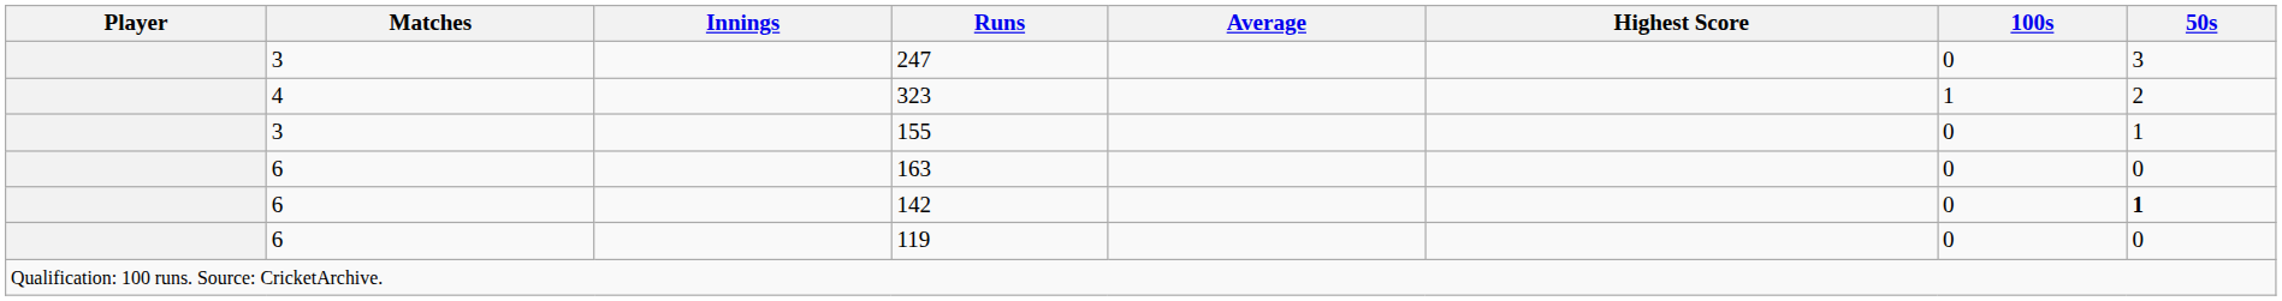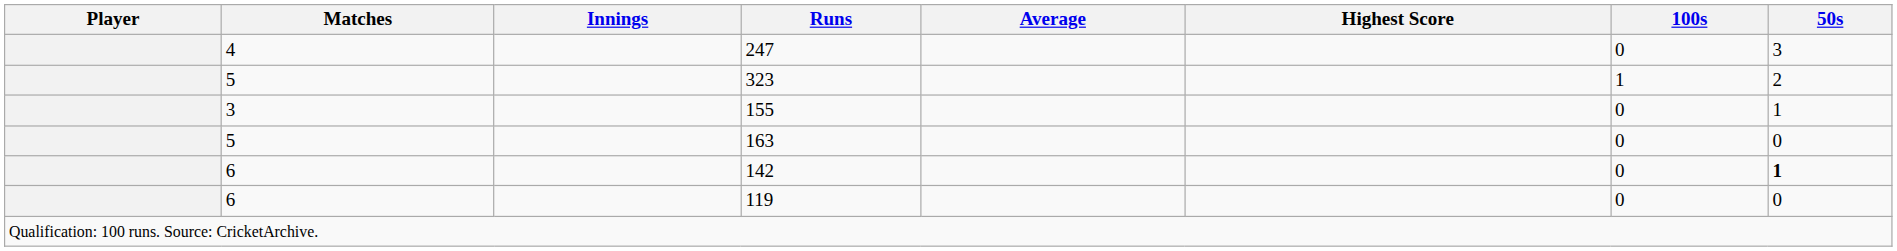247 | Matches: 3 -> 4
323 | Matches: 4 -> 5
163 | Matches: 6 -> 5
